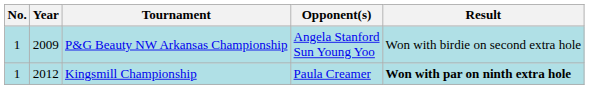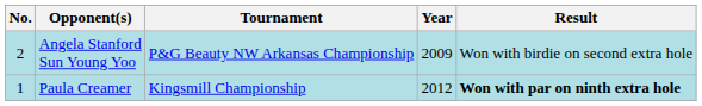columns swapped: Year <-> Opponent(s)
P&G Beauty NW Arkansas Championship | No.: 1 -> 2
